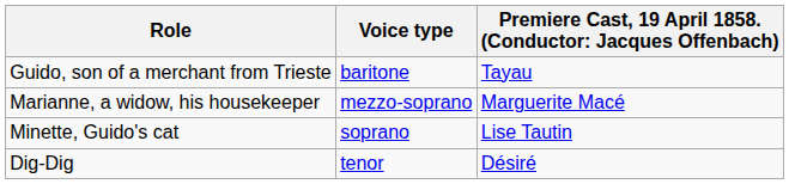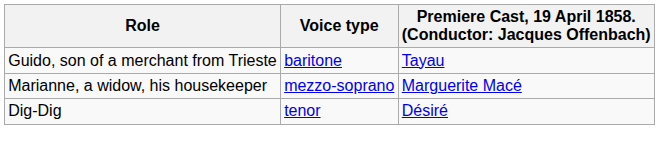- row: Minette, Guido's cat | soprano | Lise Tautin
